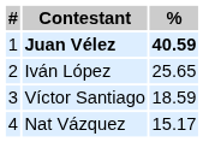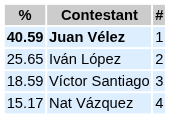columns swapped: # <-> %
